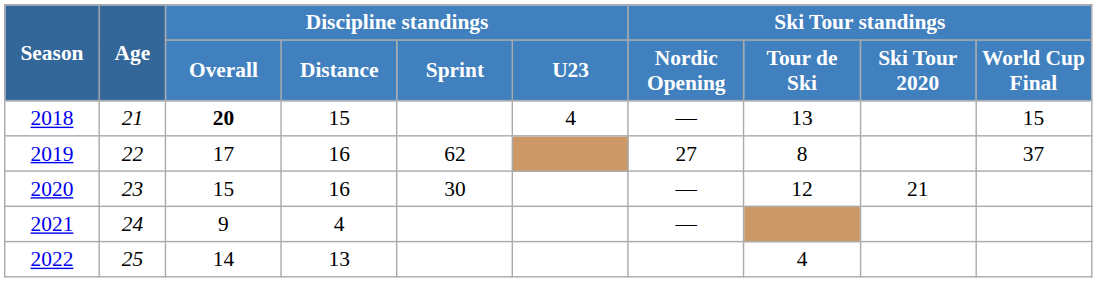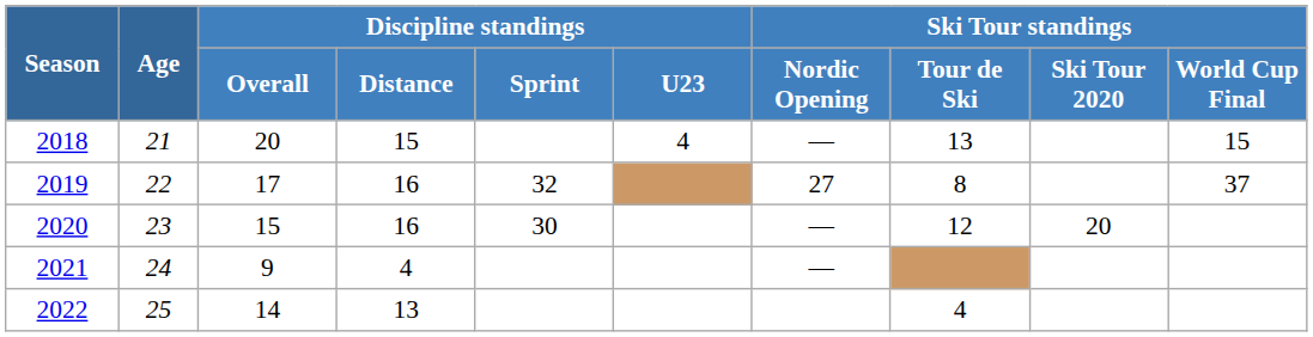2018 | Discipline standings / Overall: bold -> normal
2019 | Discipline standings / Sprint: 62 -> 32
2020 | Ski Tour standings / Ski Tour 2020: 21 -> 20
